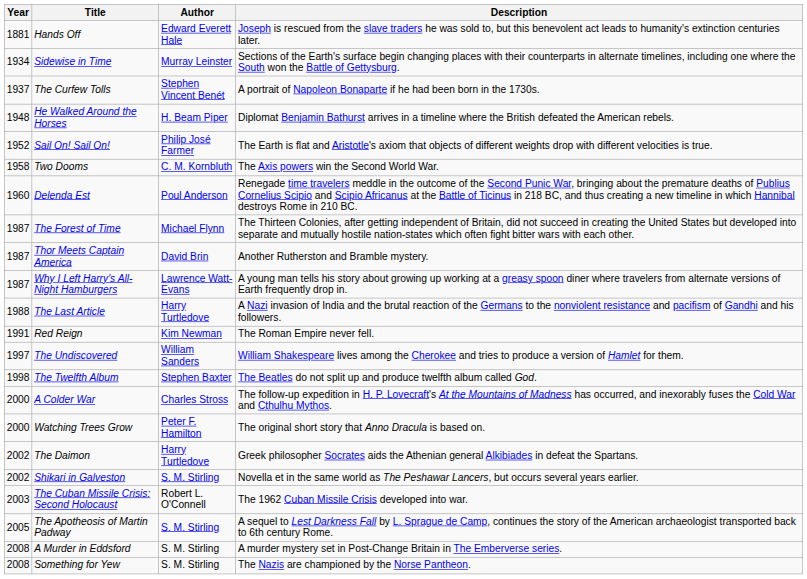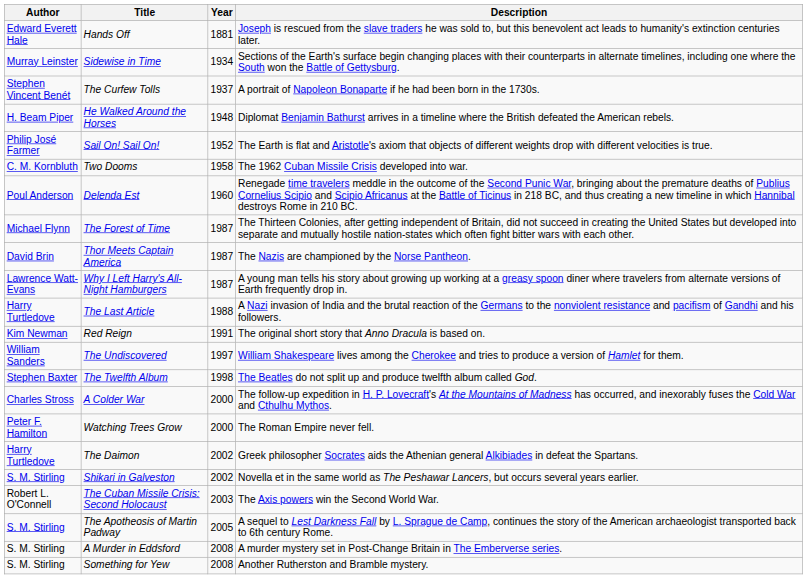columns swapped: Year <-> Author
Two Dooms | Description: The Axis powers win the Second World War. -> The 1962 Cuban Missile Crisis developed into war.
Thor Meets Captain America | Description: Another Rutherston and Bramble mystery. -> The Nazis are championed by the Norse Pantheon.
Red Reign | Description: The Roman Empire never fell. -> The original short story that Anno Dracula is based on.
Watching Trees Grow | Description: The original short story that Anno Dracula is based on. -> The Roman Empire never fell.
The Cuban Missile Crisis: Second Holocaust | Description: The 1962 Cuban Missile Crisis developed into war. -> The Axis powers win the Second World War.
Something for Yew | Description: The Nazis are championed by the Norse Pantheon. -> Another Rutherston and Bramble mystery.
